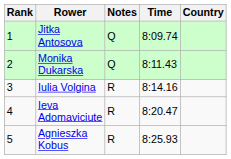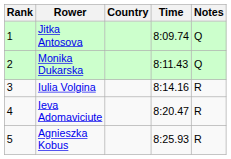columns swapped: Country <-> Notes
